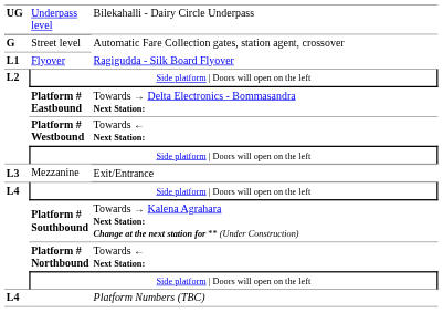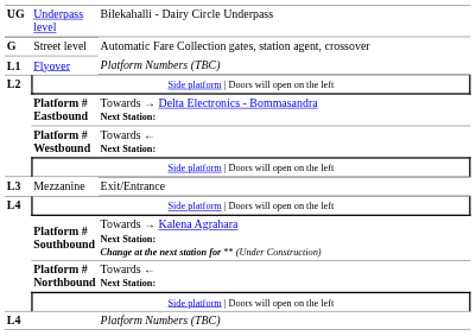Flyover | column 3: Ragigudda - Silk Board Flyover -> Platform Numbers (TBC)
